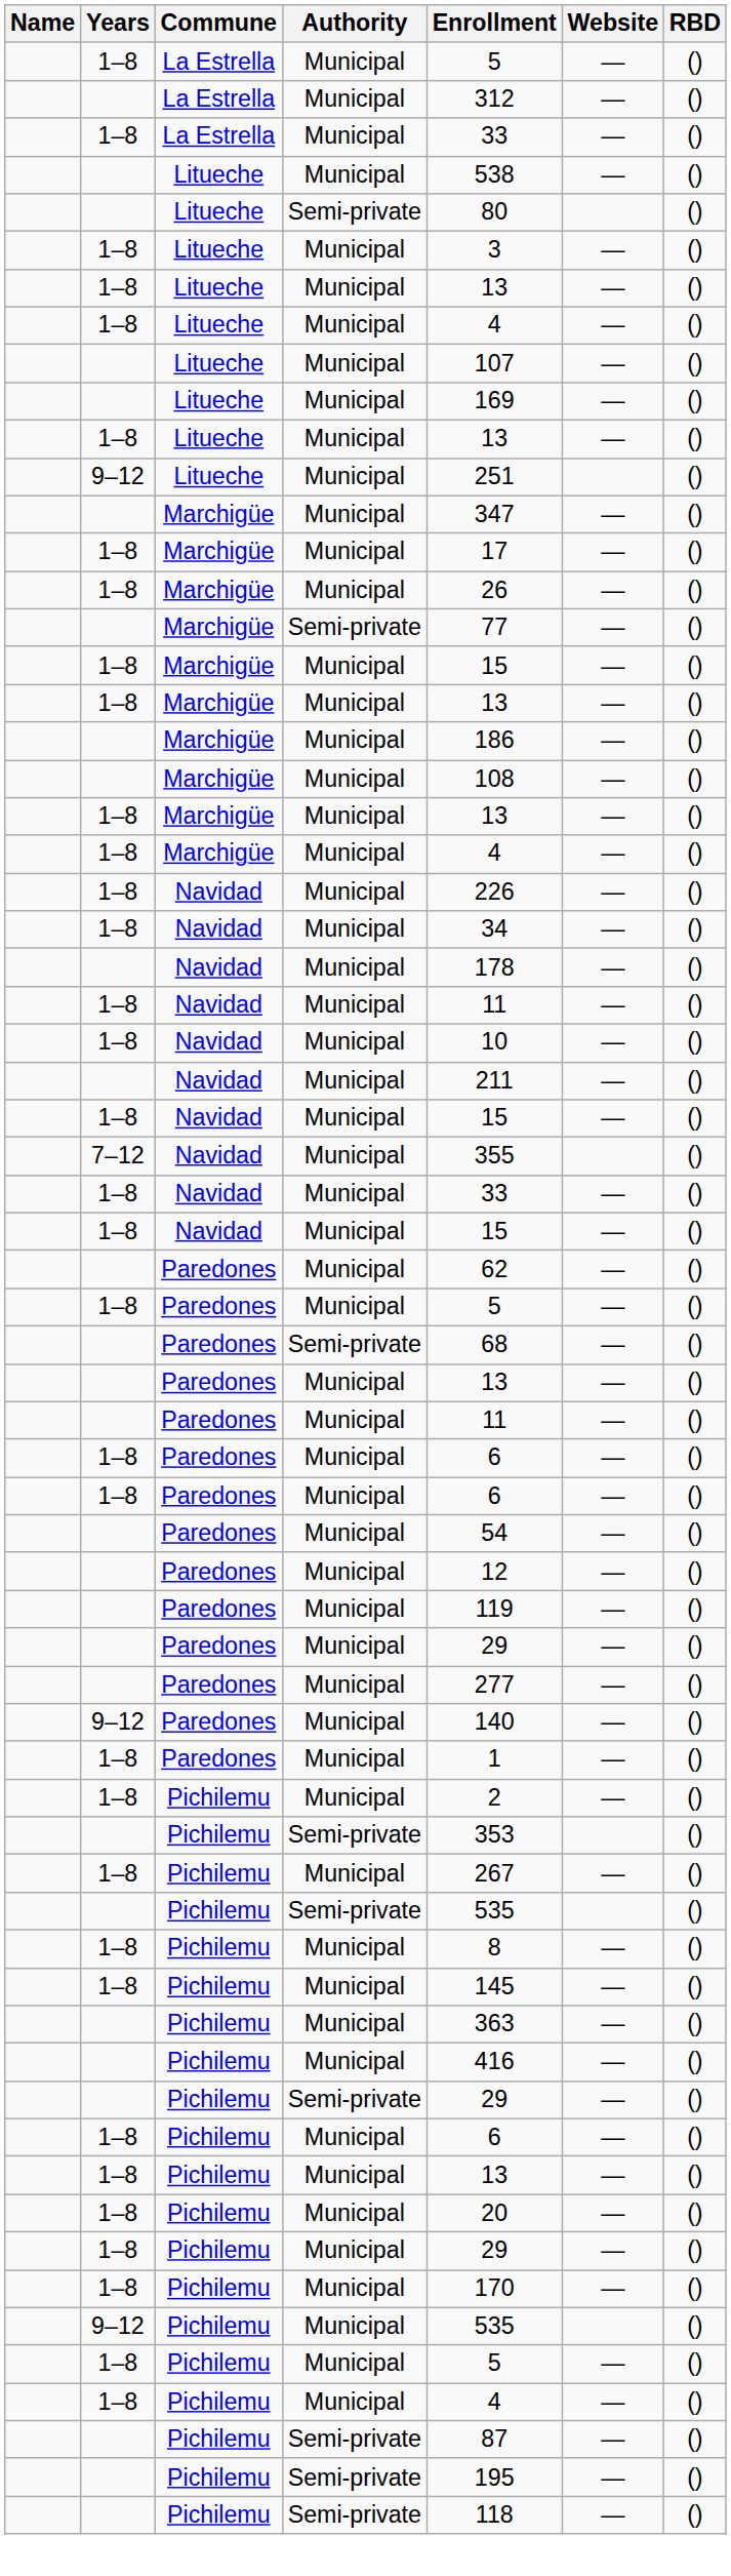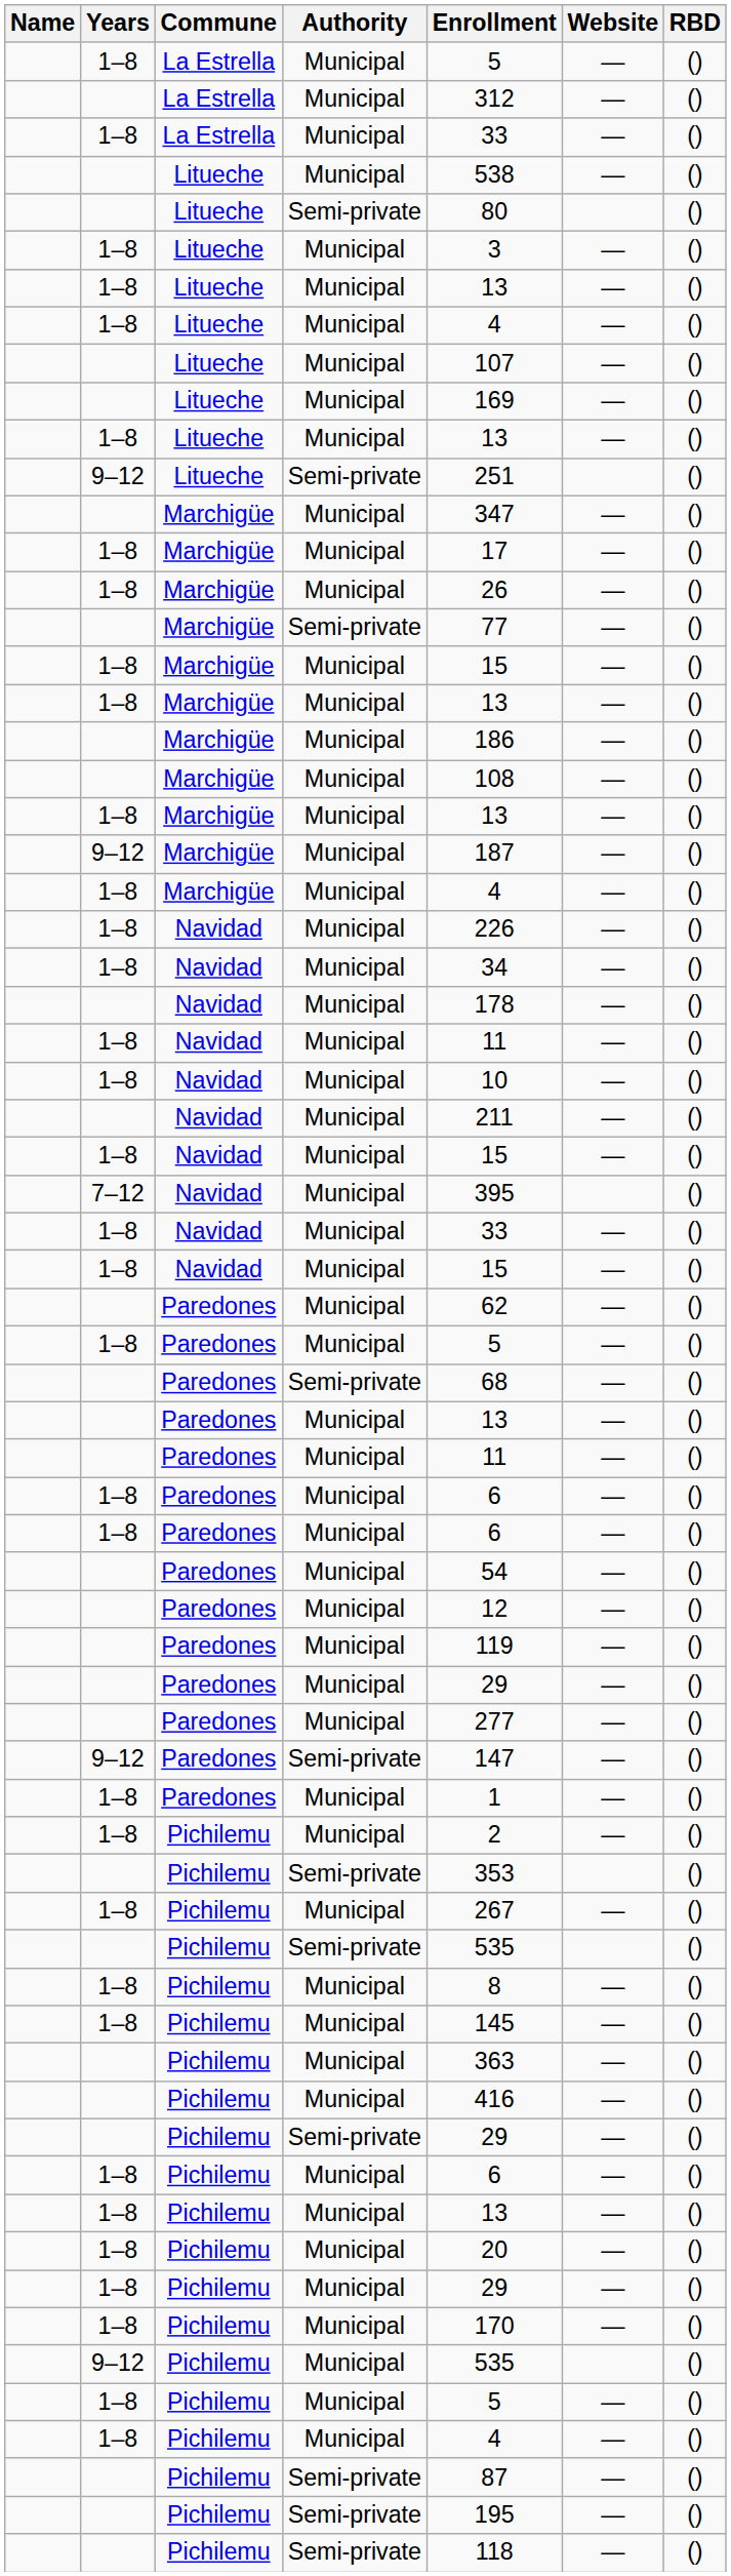9–12 / Litueche | Authority: Municipal -> Semi-private
+ row: 9–12 | Marchigüe | Municipal | 187 | — | ()
7–12 / Navidad | Enrollment: 355 -> 395
9–12 / Paredones | Authority: Municipal -> Semi-private
9–12 / Paredones | Enrollment: 140 -> 147
